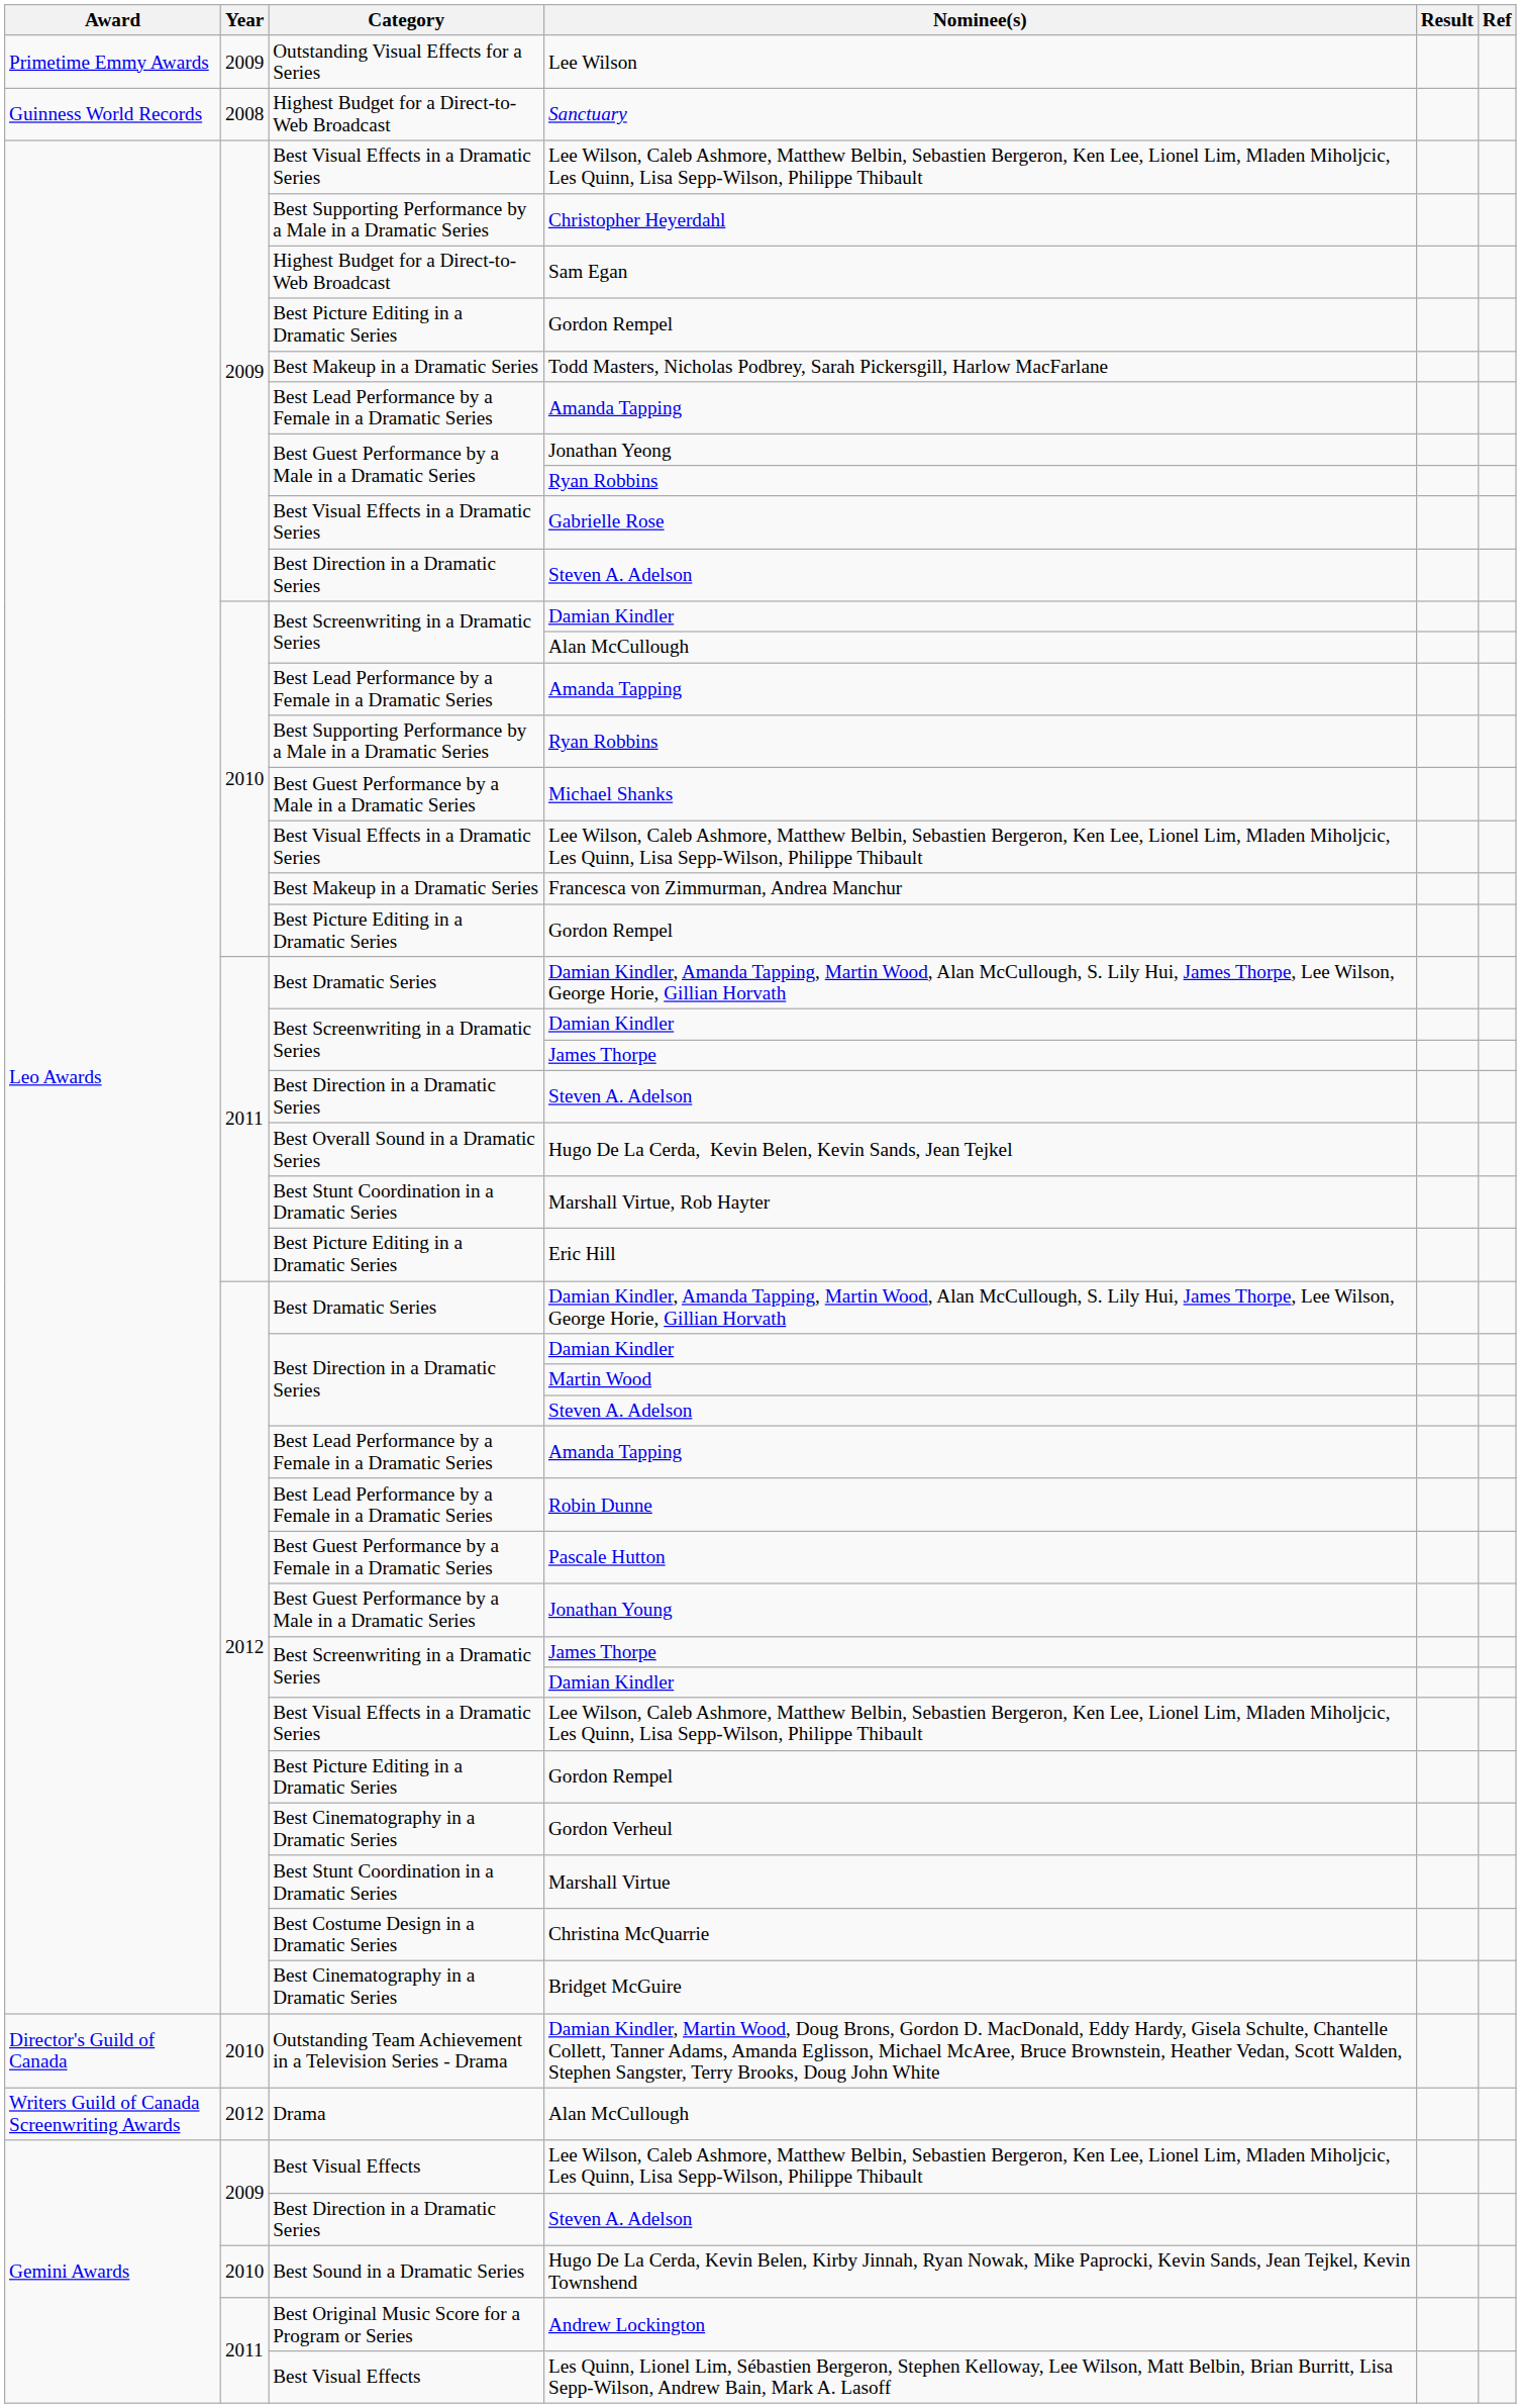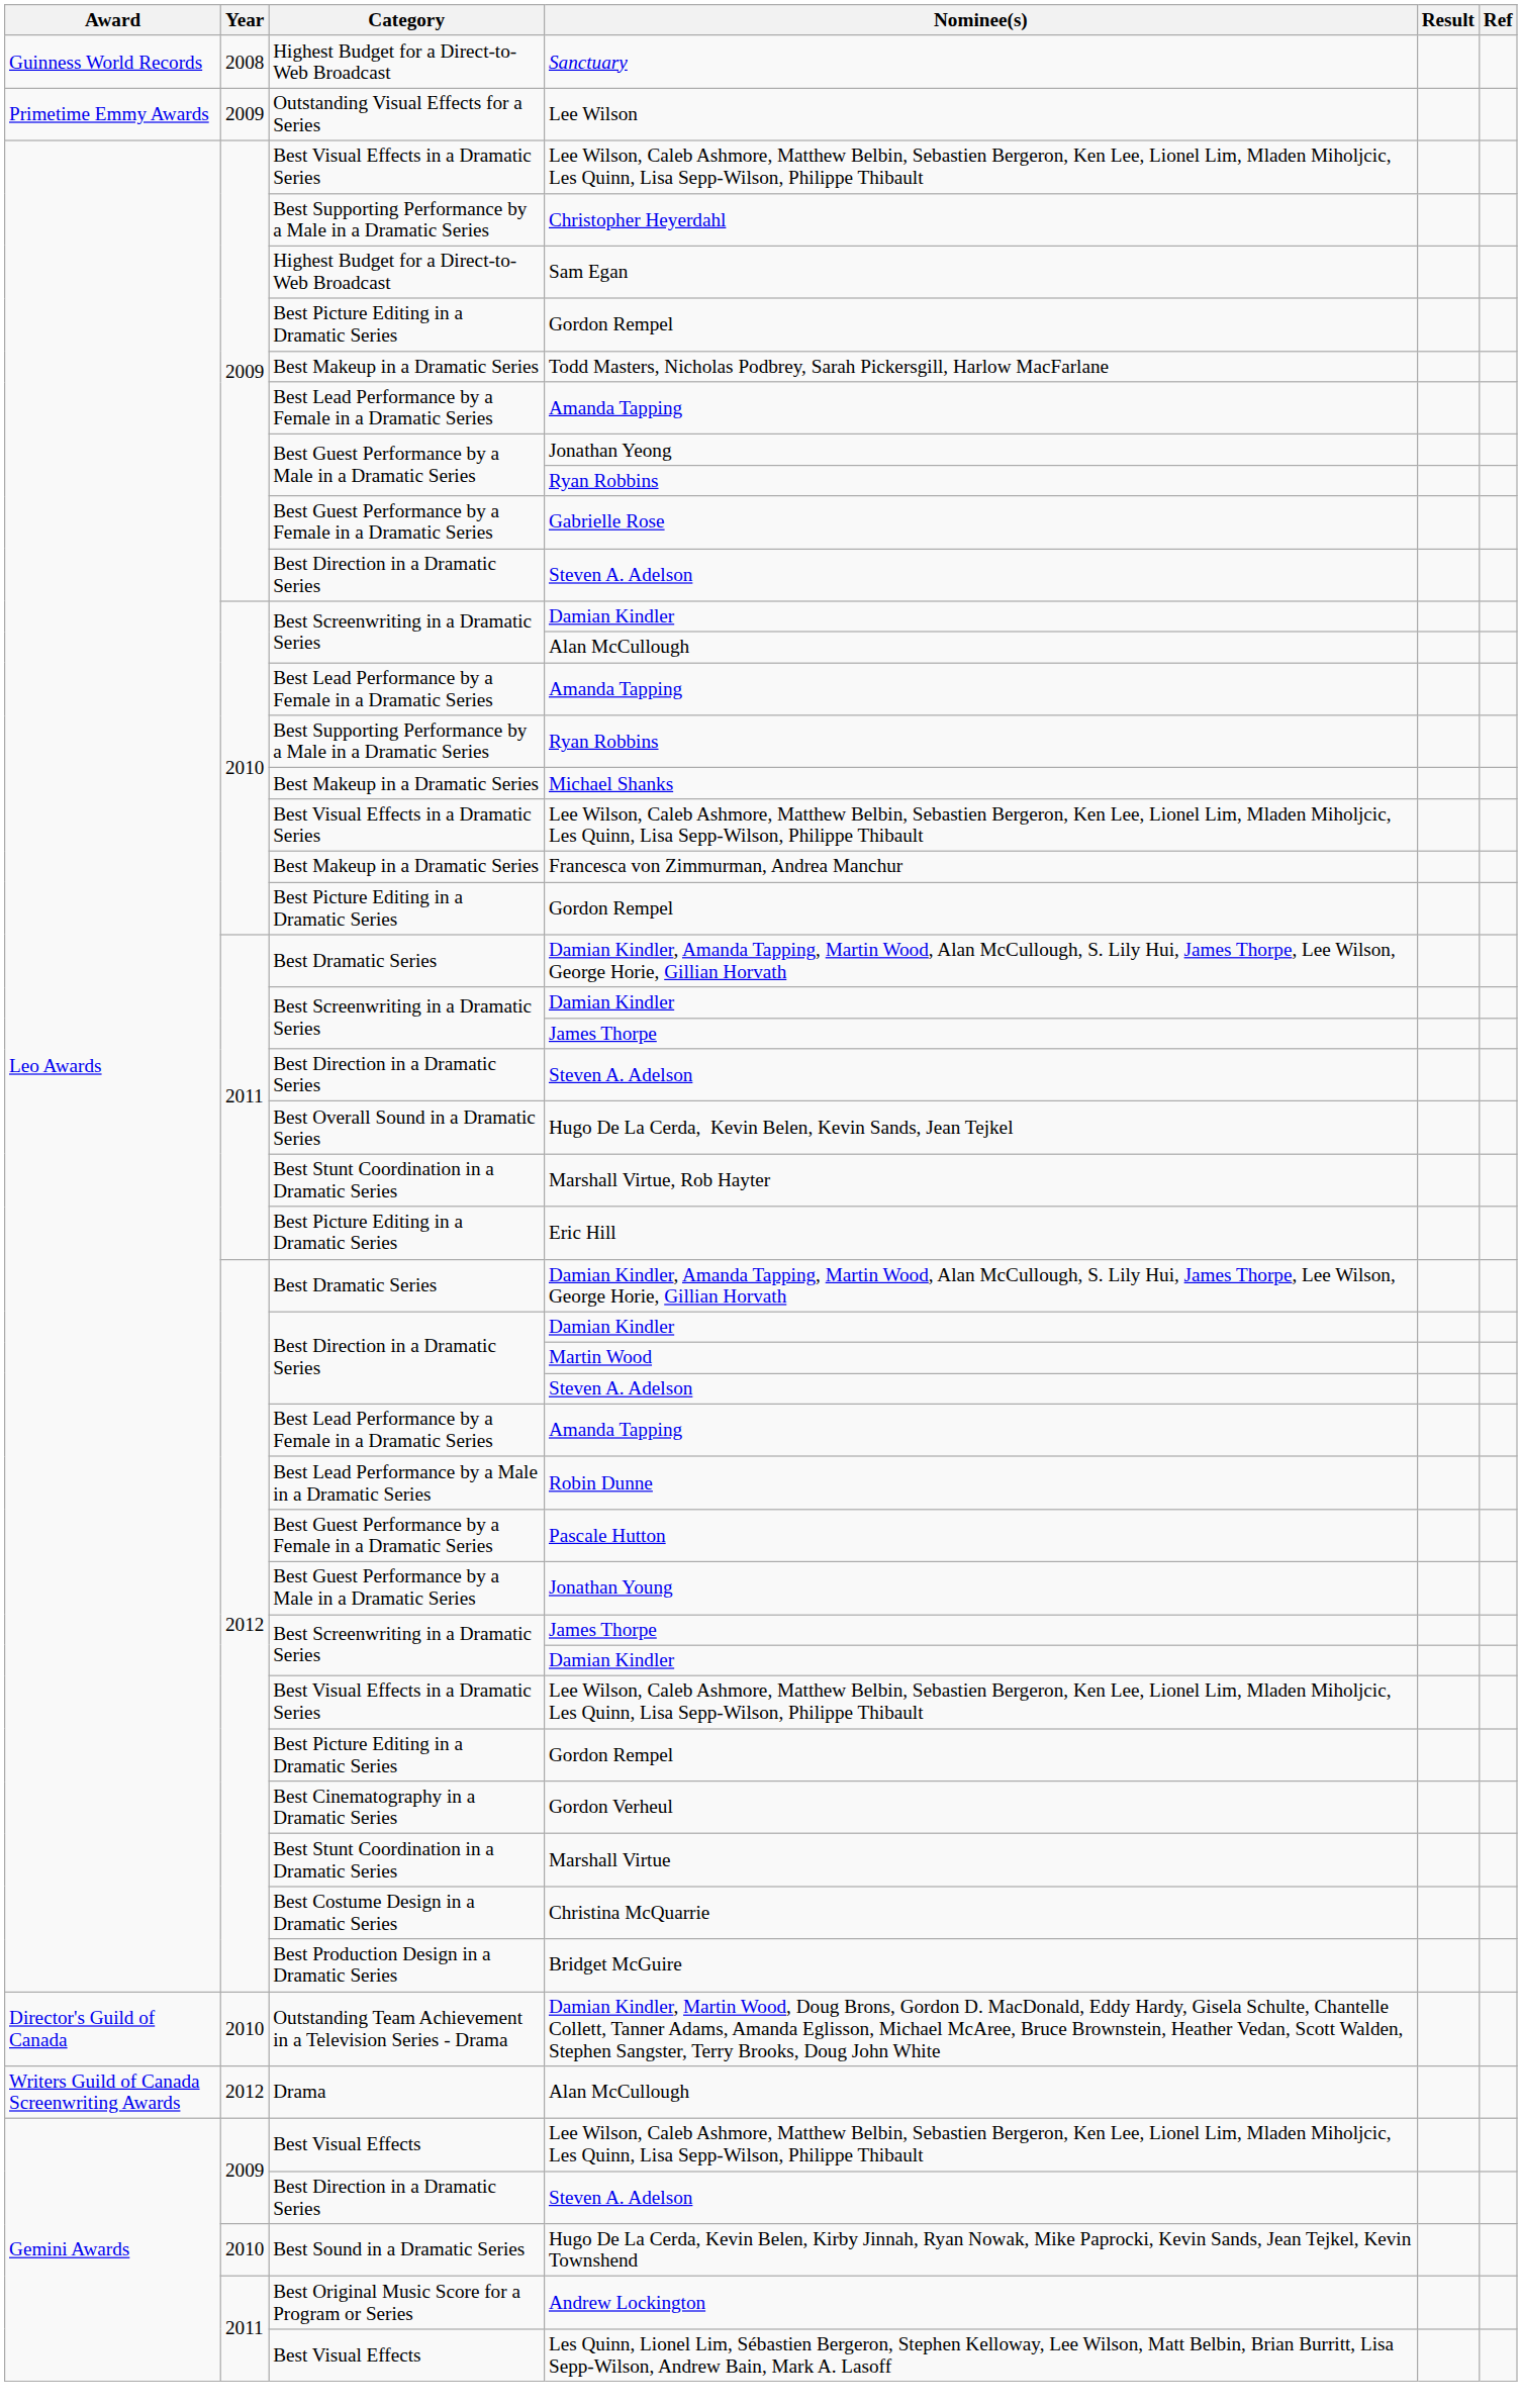rows swapped: Lee Wilson <-> Sanctuary
Gabrielle Rose | Category: Best Visual Effects in a Dramatic Series -> Best Guest Performance by a Female in a Dramatic Series
Michael Shanks | Category: Best Guest Performance by a Male in a Dramatic Series -> Best Makeup in a Dramatic Series
Robin Dunne | Category: Best Lead Performance by a Female in a Dramatic Series -> Best Lead Performance by a Male in a Dramatic Series
Bridget McGuire | Category: Best Cinematography in a Dramatic Series -> Best Production Design in a Dramatic Series
